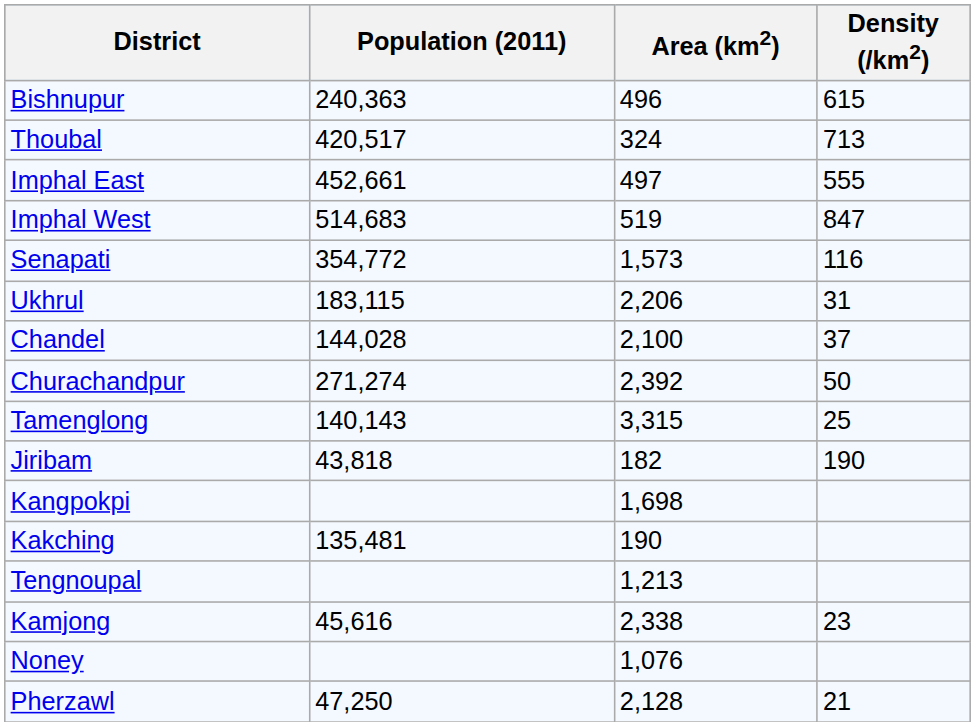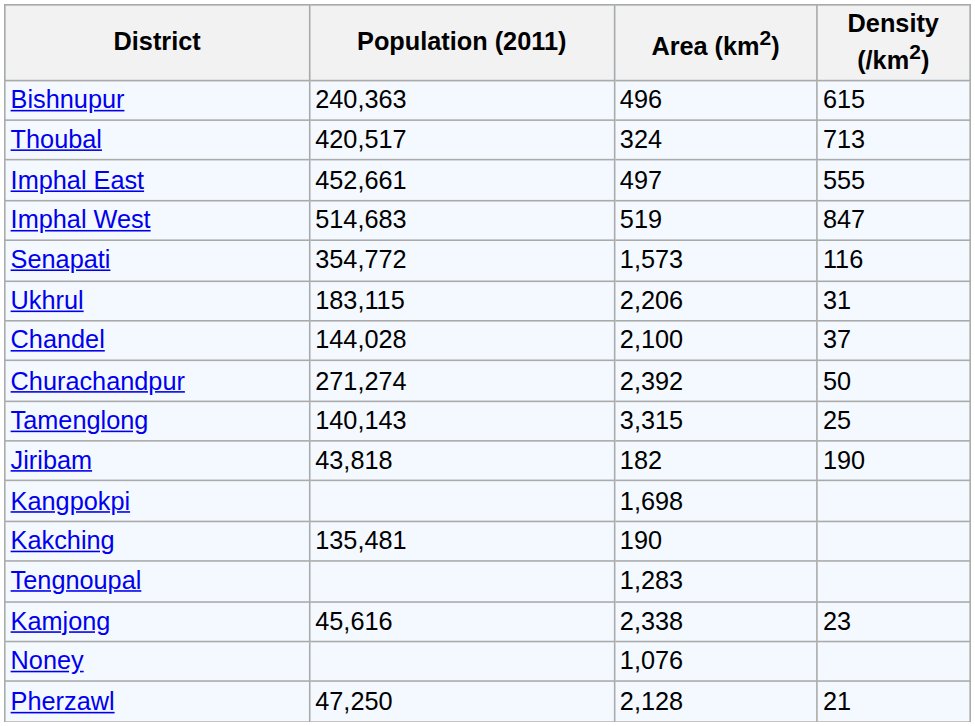Tengnoupal | Area (km2): 1,213 -> 1,283
